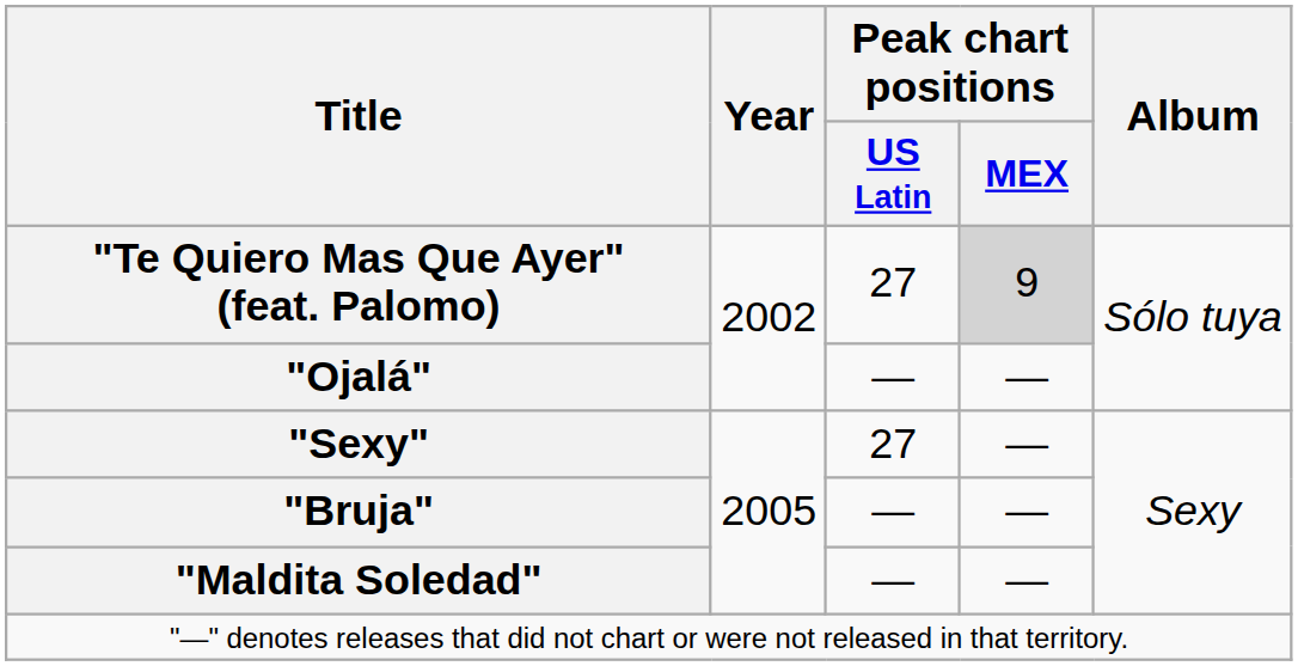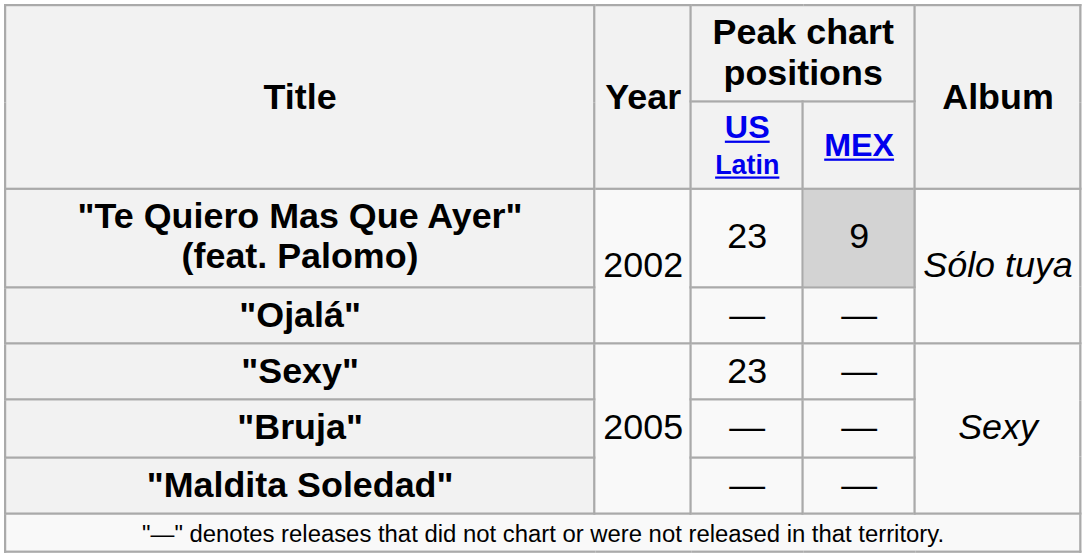"Te Quiero Mas Que Ayer" (feat. Palomo) | Peak chart positions / US Latin: 27 -> 23
"Sexy" | Peak chart positions / US Latin: 27 -> 23
